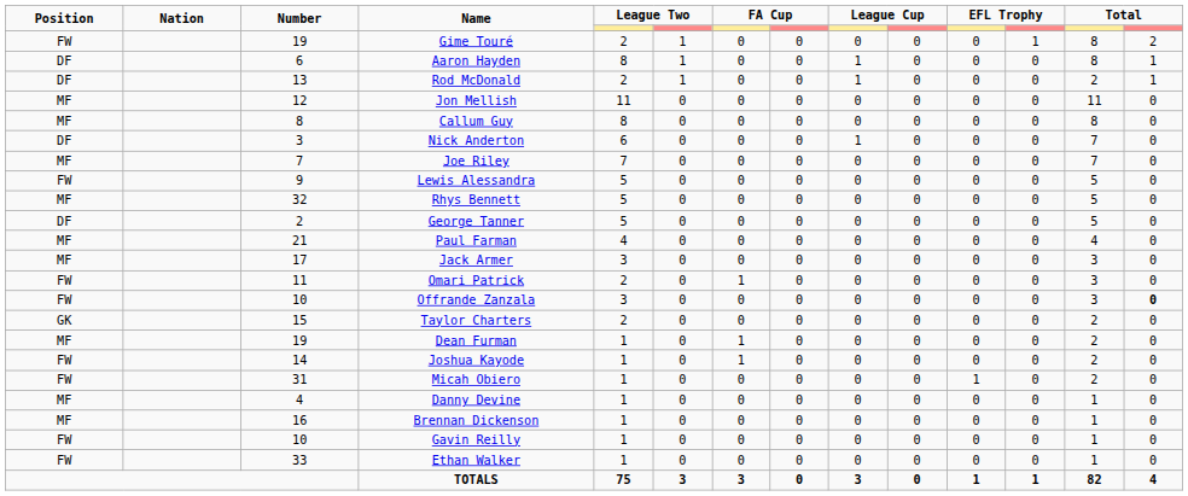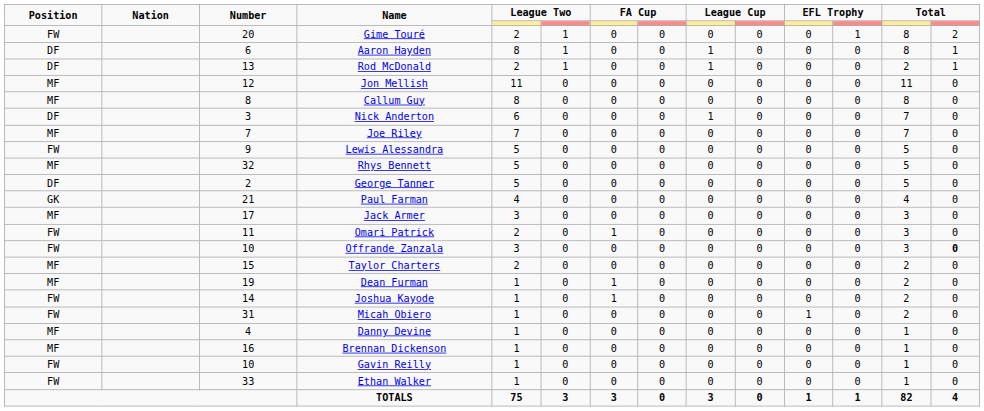Gime Touré | Number: 19 -> 20
Paul Farman | Position: MF -> GK
Taylor Charters | Position: GK -> MF
